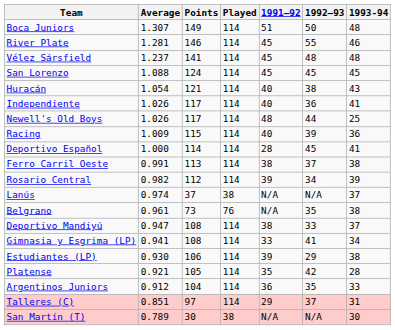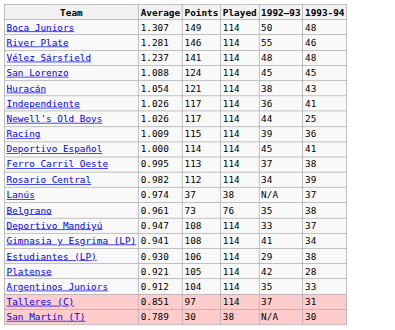- column: 1991–92 | 51 | 45 | 45 | 45 | 40 | 40 | 48 | 40 | 28 | 38 | 39 | N/A | N/A | 38 | 33 | 39 | 35 | 36 | 29 | N/A
Ferro Carril Oeste | Average: 0.991 -> 0.995
